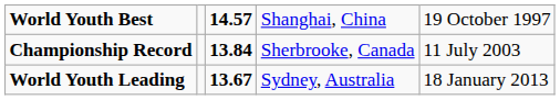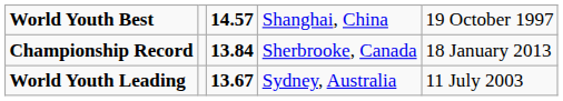Championship Record | column 5: 11 July 2003 -> 18 January 2013
World Youth Leading | column 5: 18 January 2013 -> 11 July 2003
